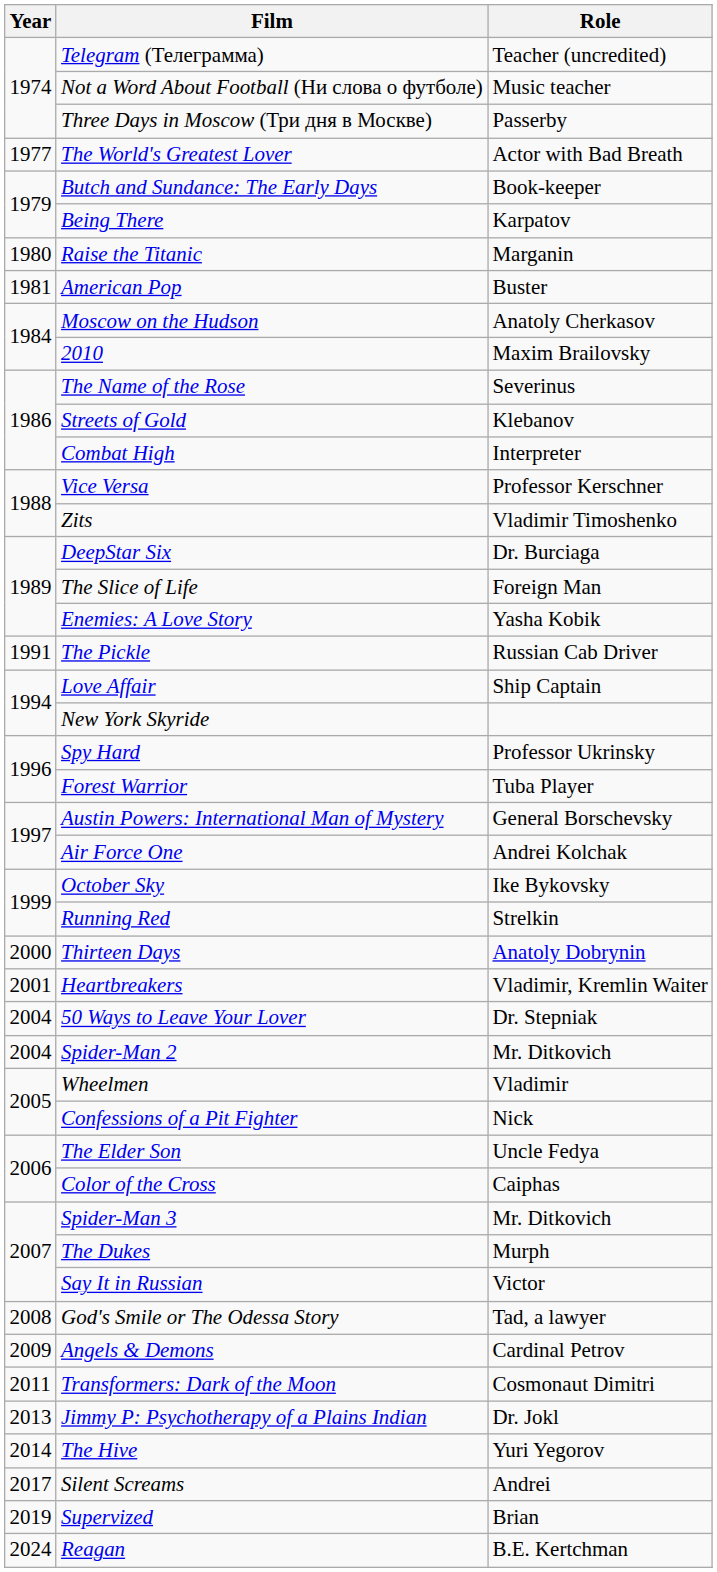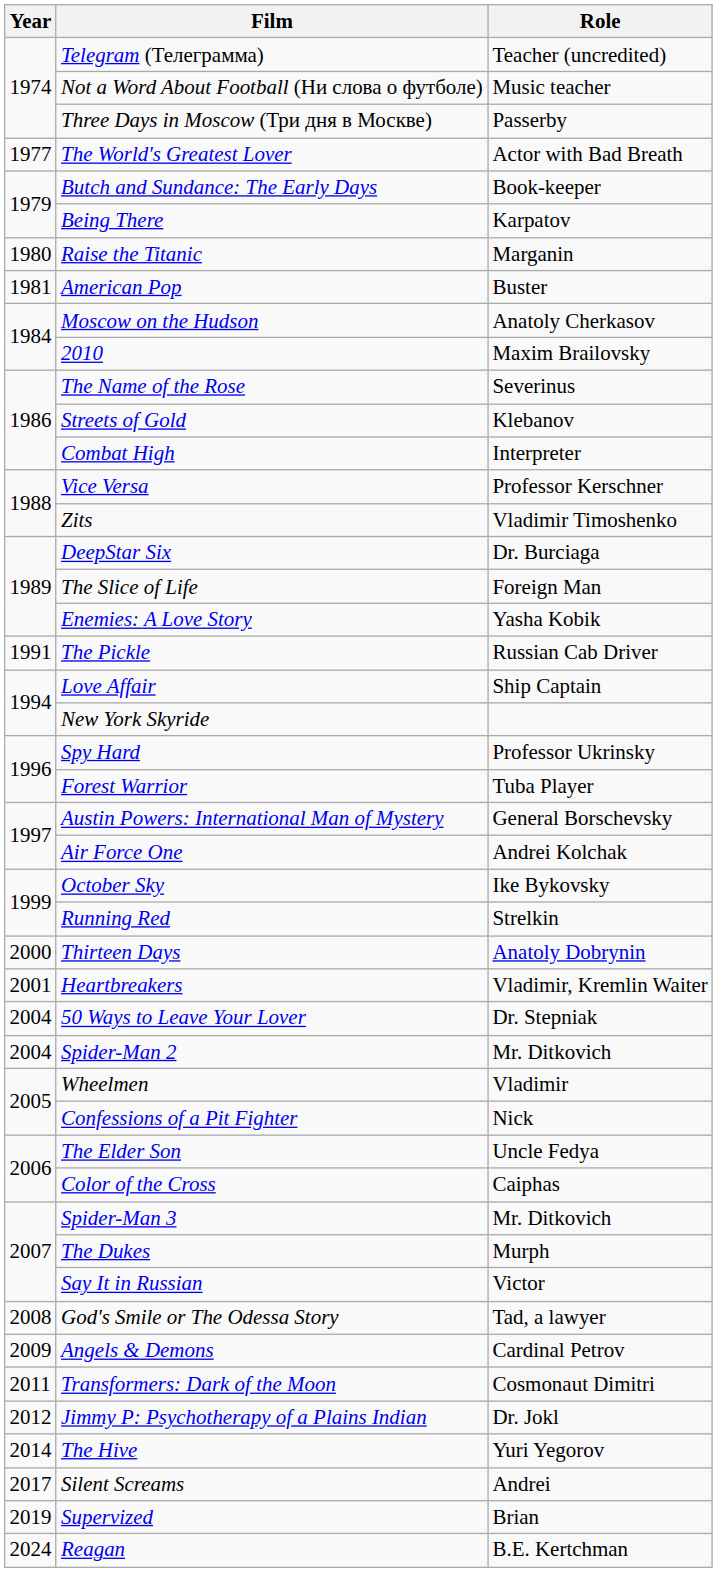Jimmy P: Psychotherapy of a Plains Indian | Year: 2013 -> 2012
